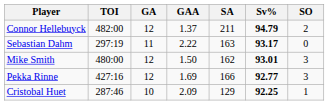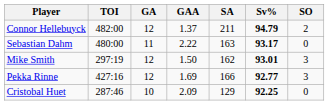Sebastian Dahm | TOI: 297:19 -> 480:00
Mike Smith | TOI: 480:00 -> 297:19
Cristobal Huet | SO: 1 -> 0
